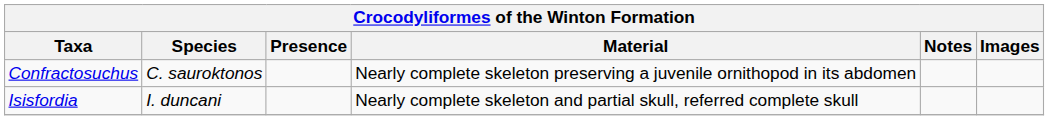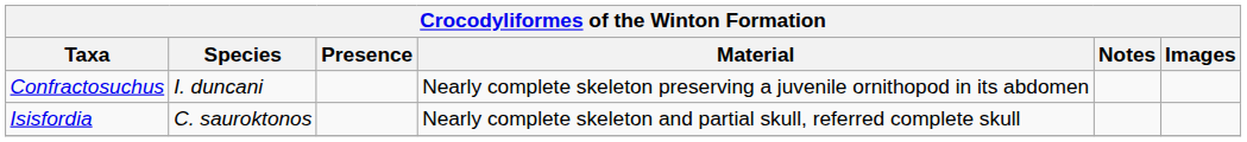Confractosuchus | Species: C. sauroktonos -> I. duncani
Isisfordia | Species: I. duncani -> C. sauroktonos
